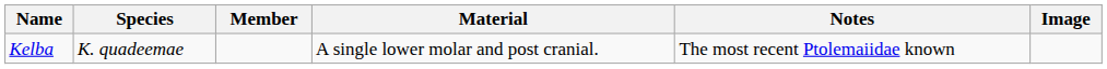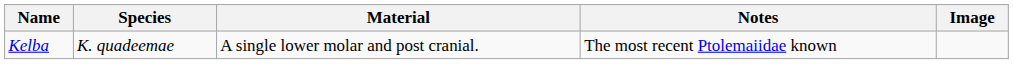- column: Member
